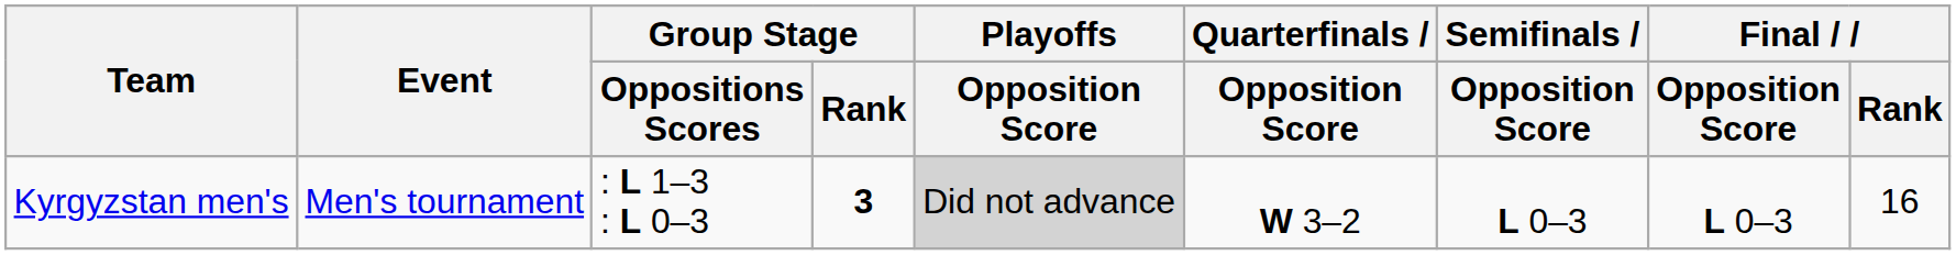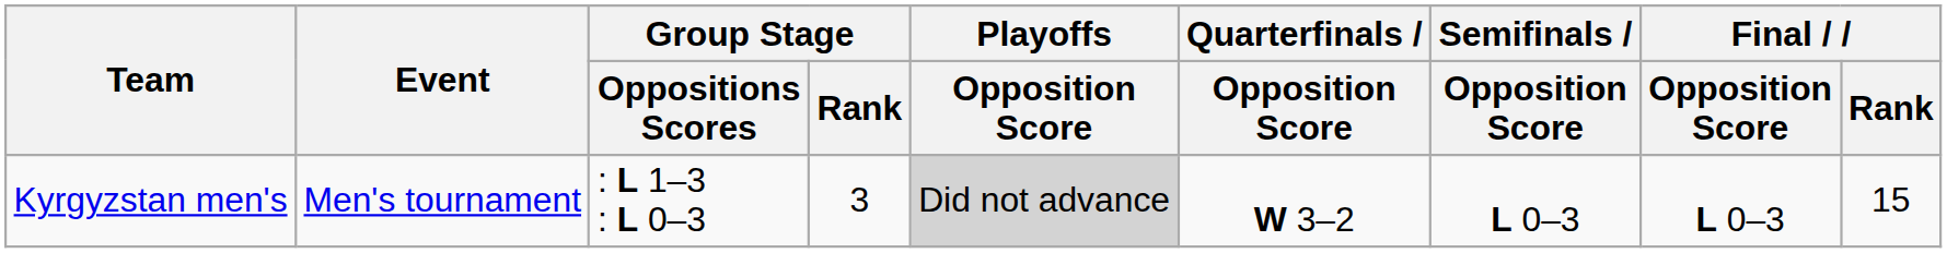Kyrgyzstan men's | Group Stage / Rank: bold -> normal
Kyrgyzstan men's | Final / Rank: 16 -> 15
